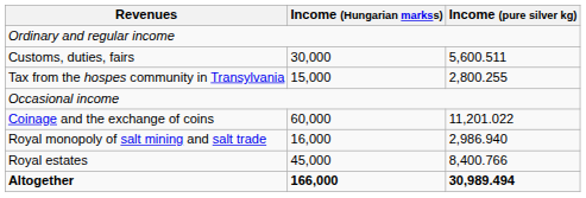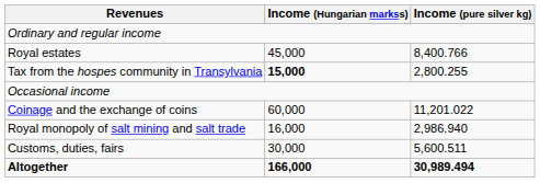rows swapped: Royal estates <-> Customs, duties, fairs
Tax from the hospes community in Transylvania | Income (Hungarian markss): normal -> bold
